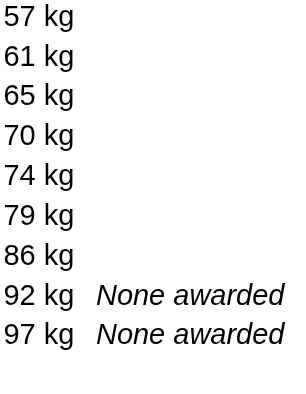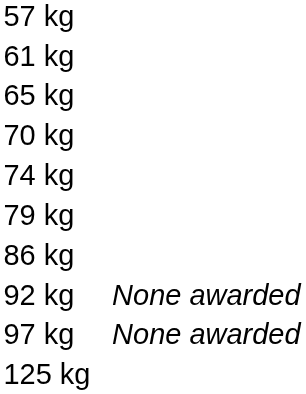+ row: 125 kg
